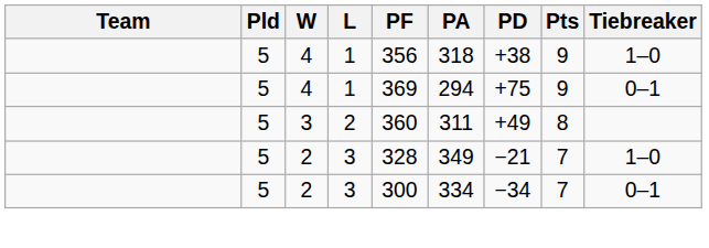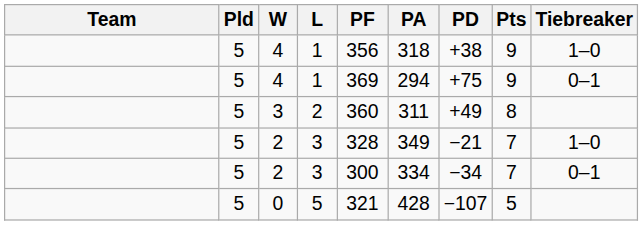+ row: 5 | 0 | 5 | 321 | 428 | −107 | 5
